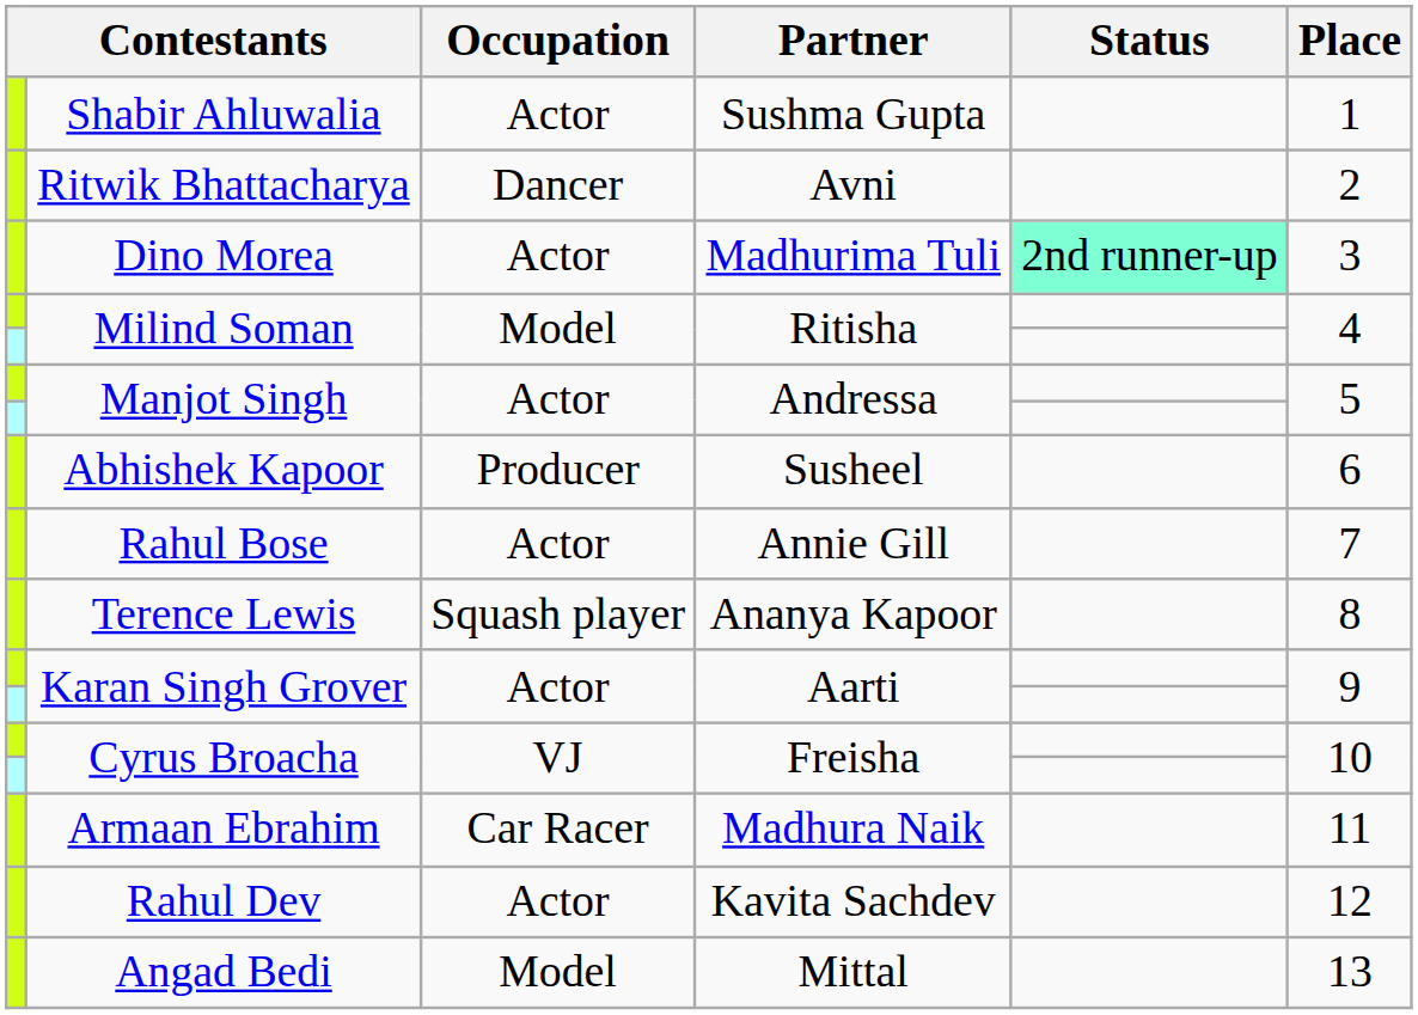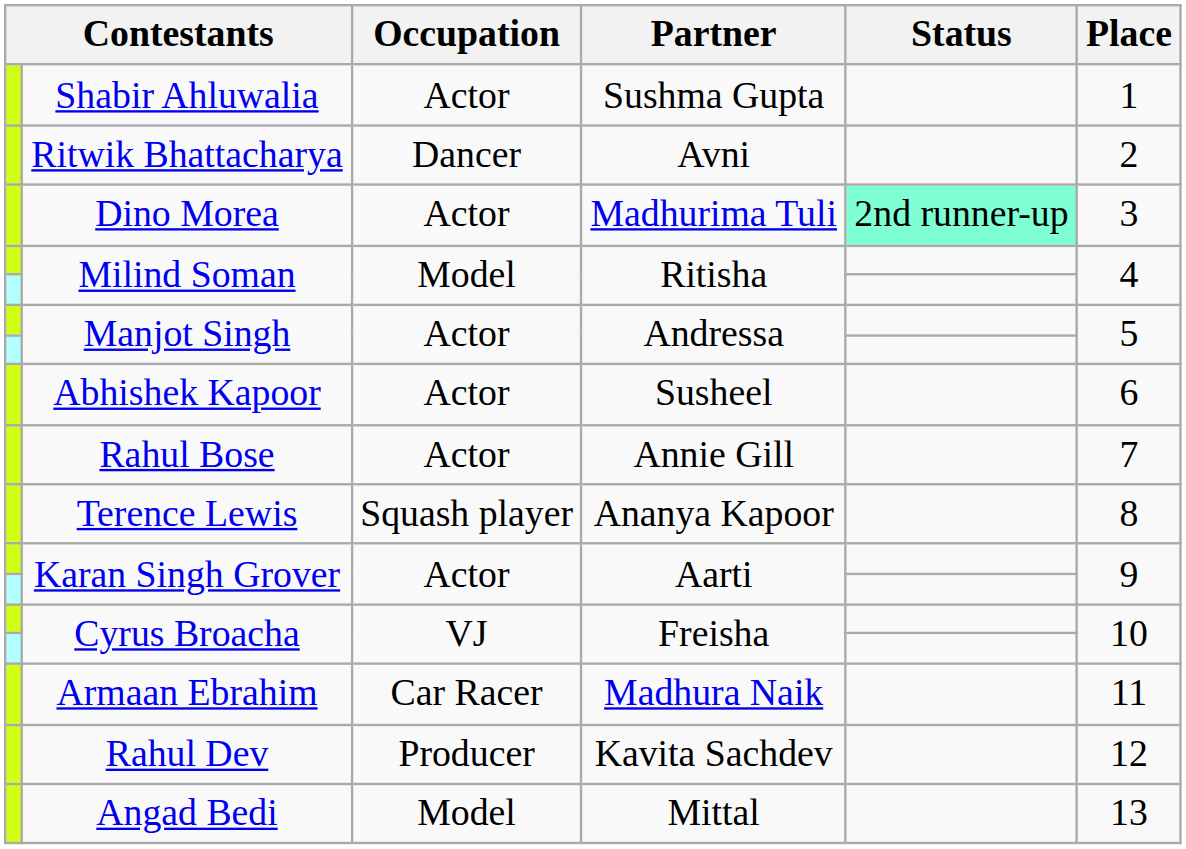Abhishek Kapoor | Occupation: Producer -> Actor
Rahul Dev | Occupation: Actor -> Producer
